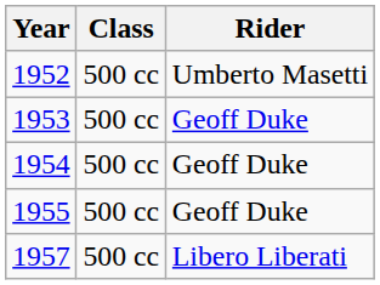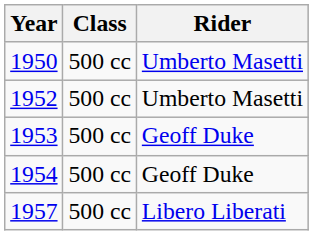+ row: 1950 | 500 cc | Umberto Masetti
- row: 1955 | 500 cc | Geoff Duke
